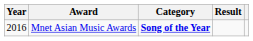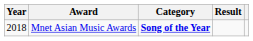Mnet Asian Music Awards | Year: 2016 -> 2018
